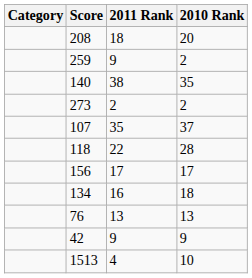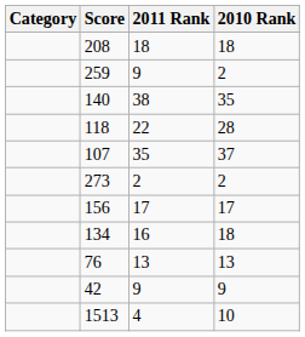208 | 2010 Rank: 20 -> 18
rows swapped: 273 <-> 118
